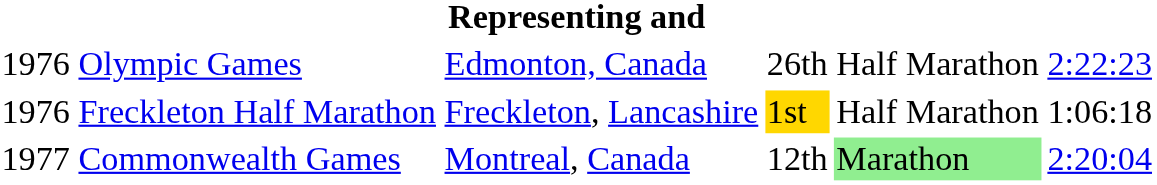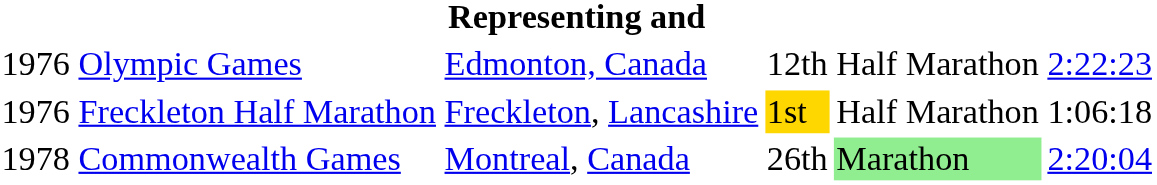Olympic Games | column 4: 26th -> 12th
Commonwealth Games | column 1: 1977 -> 1978
Commonwealth Games | column 4: 12th -> 26th
